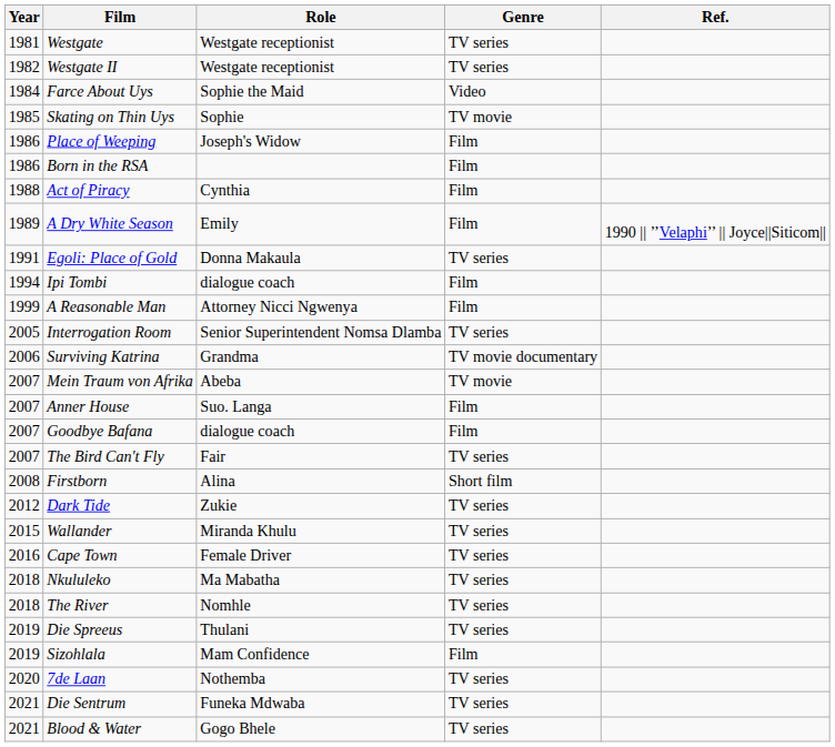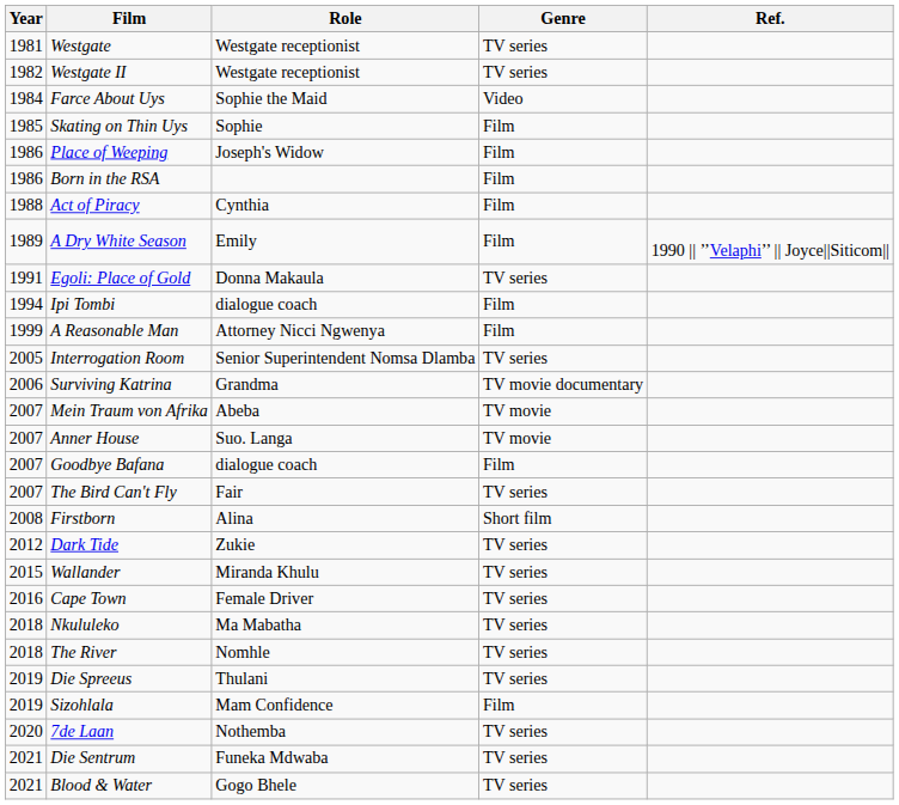Skating on Thin Uys | Genre: TV movie -> Film
Anner House | Genre: Film -> TV movie
